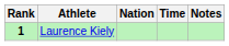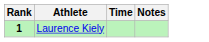- column: Nation
